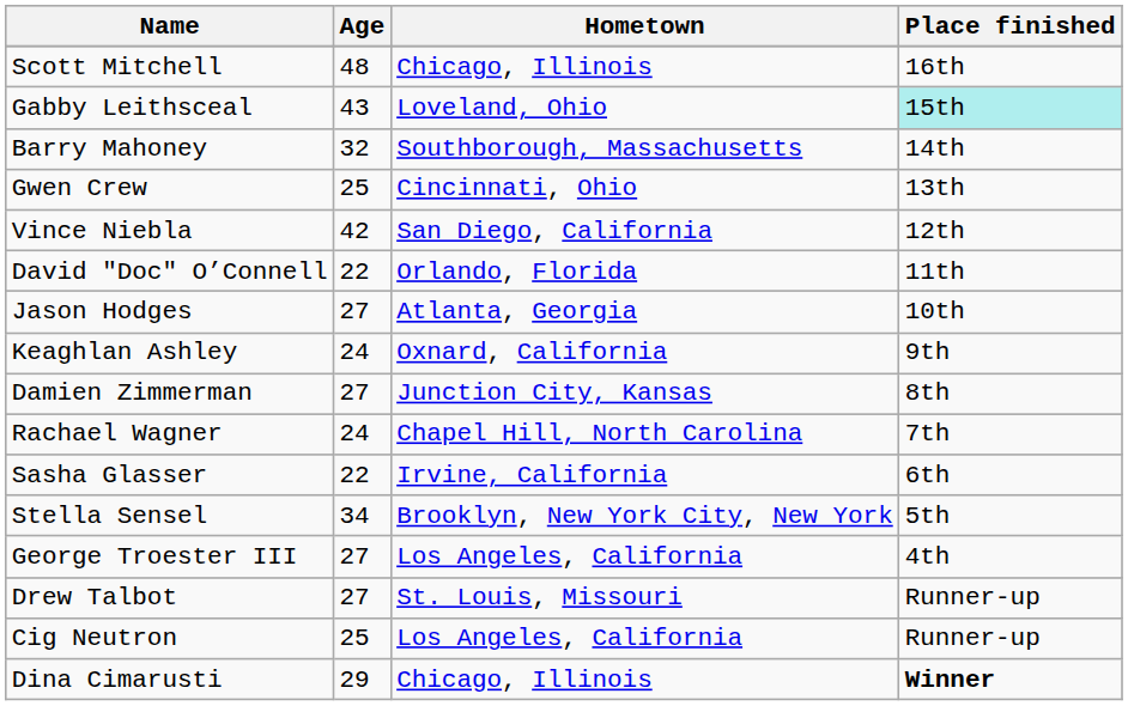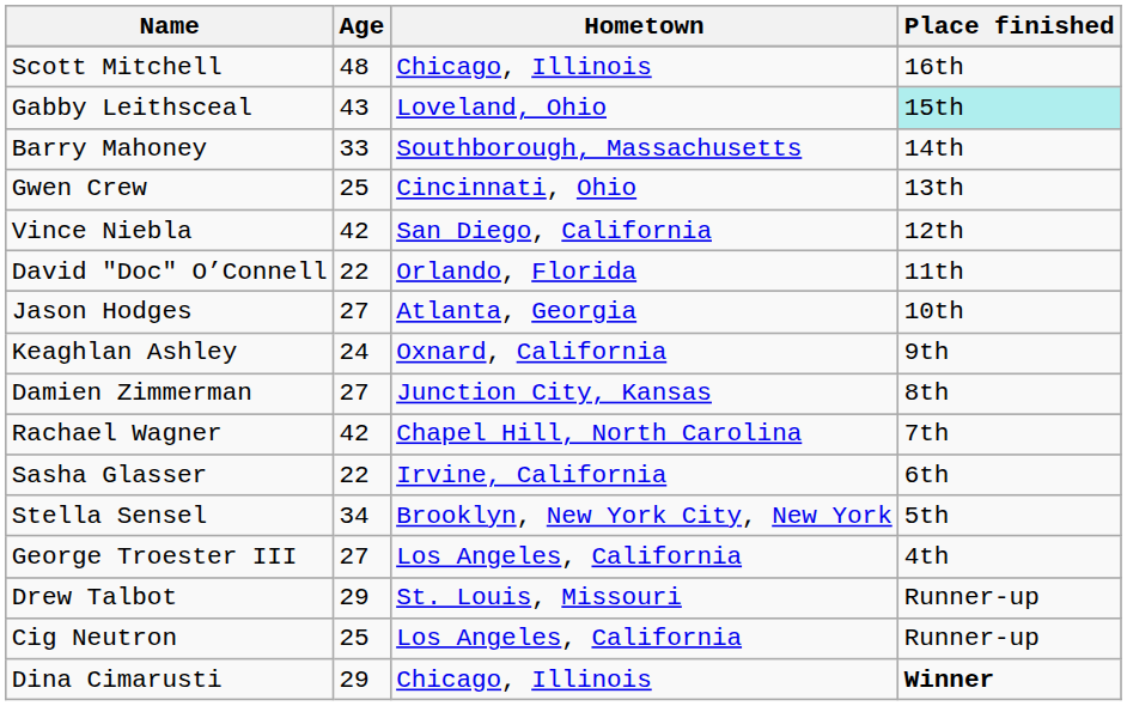Barry Mahoney | Age: 32 -> 33
Rachael Wagner | Age: 24 -> 42
Drew Talbot | Age: 27 -> 29
